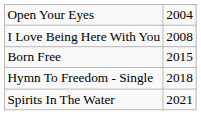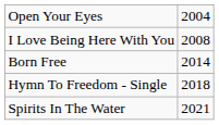Born Free | column 2: 2015 -> 2014
